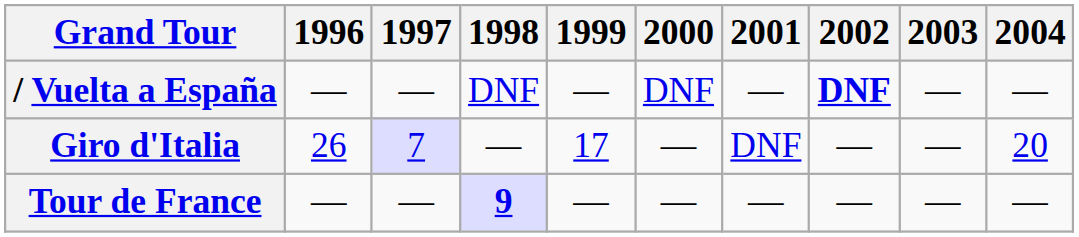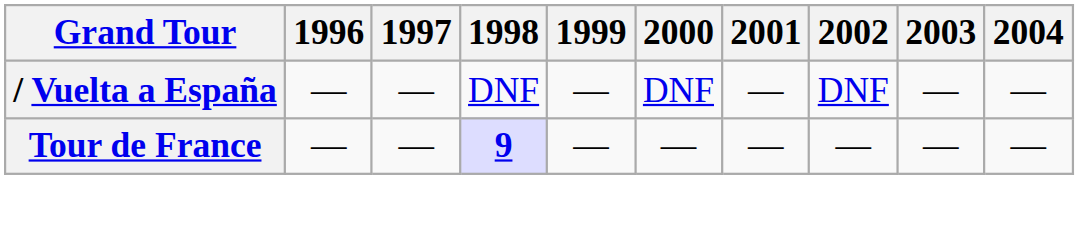/ Vuelta a España | 2002: bold -> normal
- row: Giro d'Italia | 26 | 7 | — | 17 | — | DNF | — | — | 20
